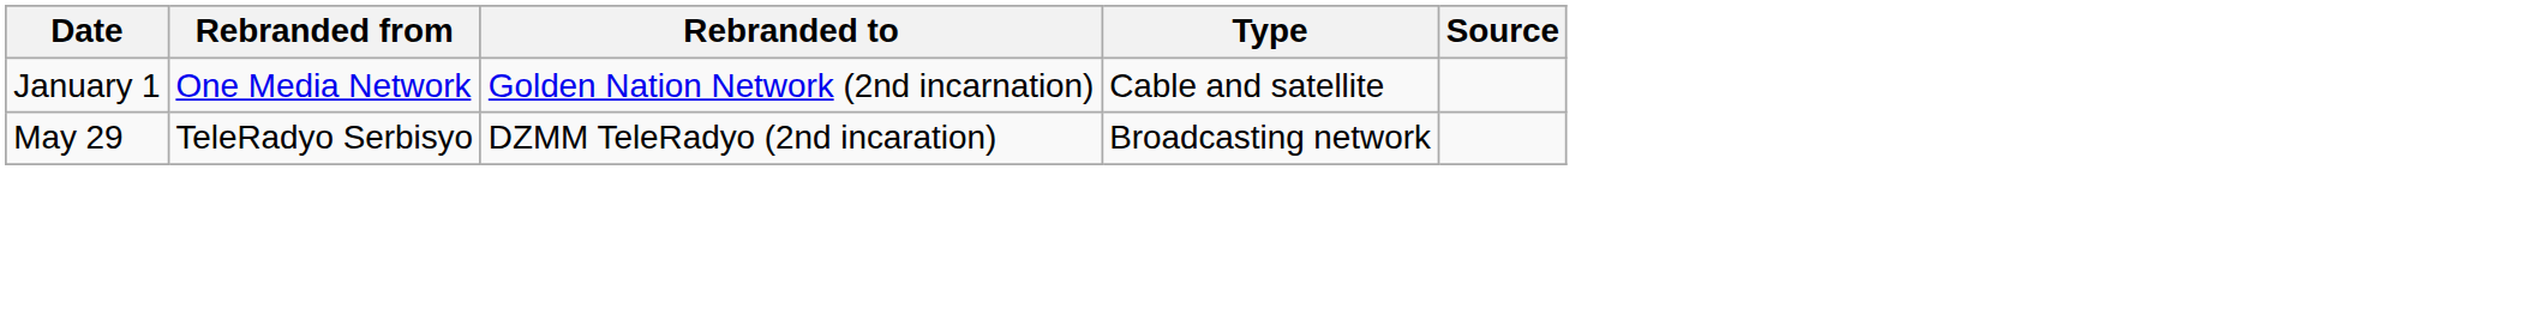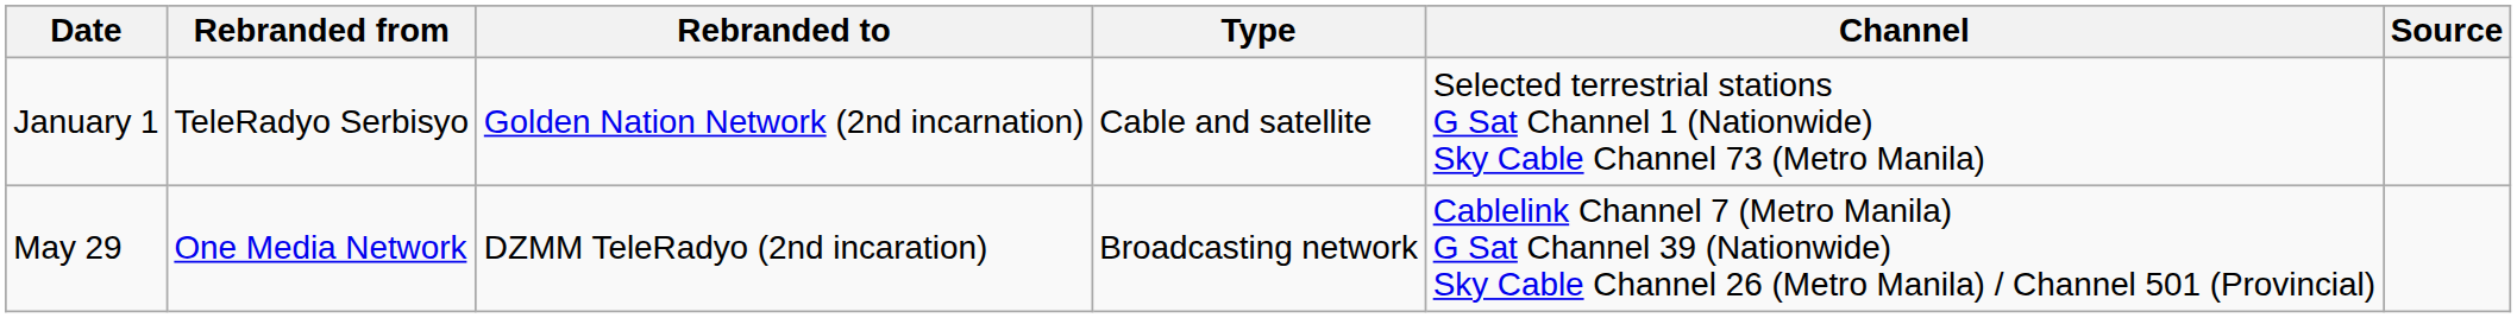+ column: Channel | Selected terrestrial stations G Sat Channel 1 (Nationwide) Sky Cable Channel 73 (Metro Manila) | Cablelink Channel 7 (Metro Manila) G Sat Channel 39 (Nationwide) Sky Cable Channel 26 (Metro Manila) / Channel 501 (Provincial)
January 1 | Rebranded from: One Media Network -> TeleRadyo Serbisyo
May 29 | Rebranded from: TeleRadyo Serbisyo -> One Media Network
